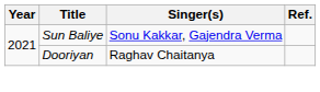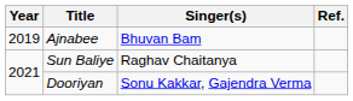+ row: 2019 | Ajnabee | Bhuvan Bam
Sun Baliye | Singer(s): Sonu Kakkar, Gajendra Verma -> Raghav Chaitanya
Dooriyan | Singer(s): Raghav Chaitanya -> Sonu Kakkar, Gajendra Verma
